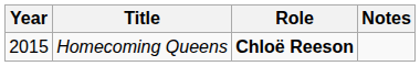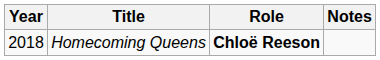Homecoming Queens | Year: 2015 -> 2018
